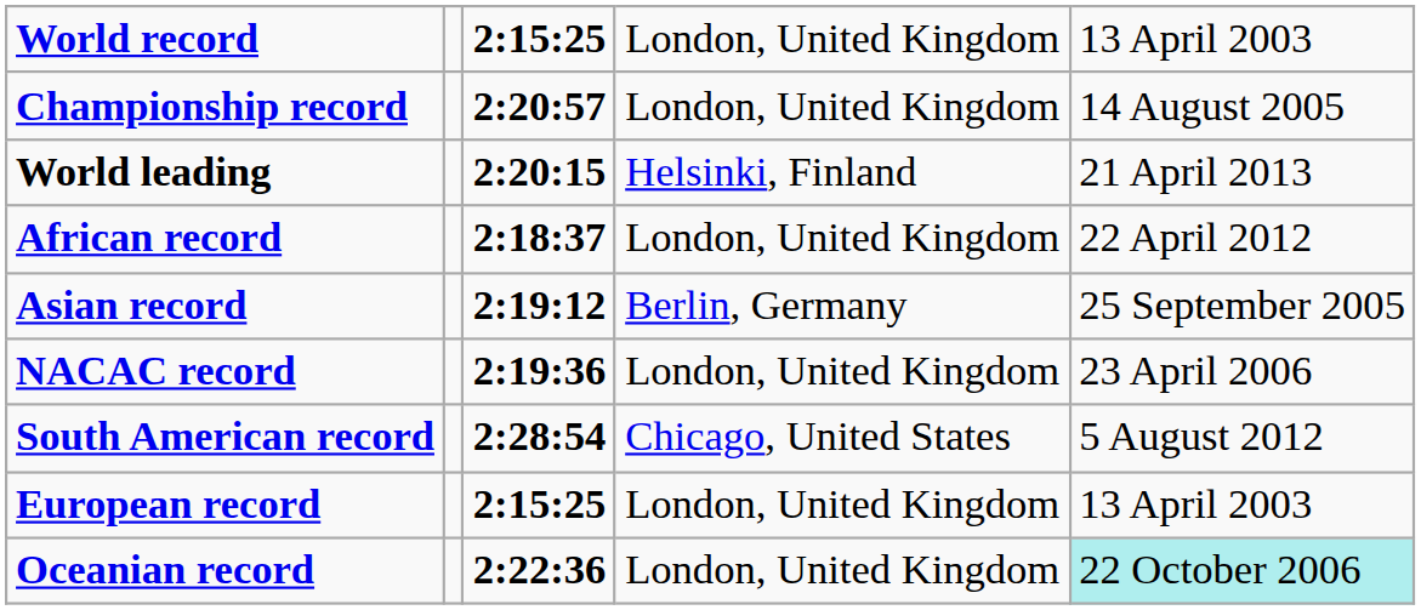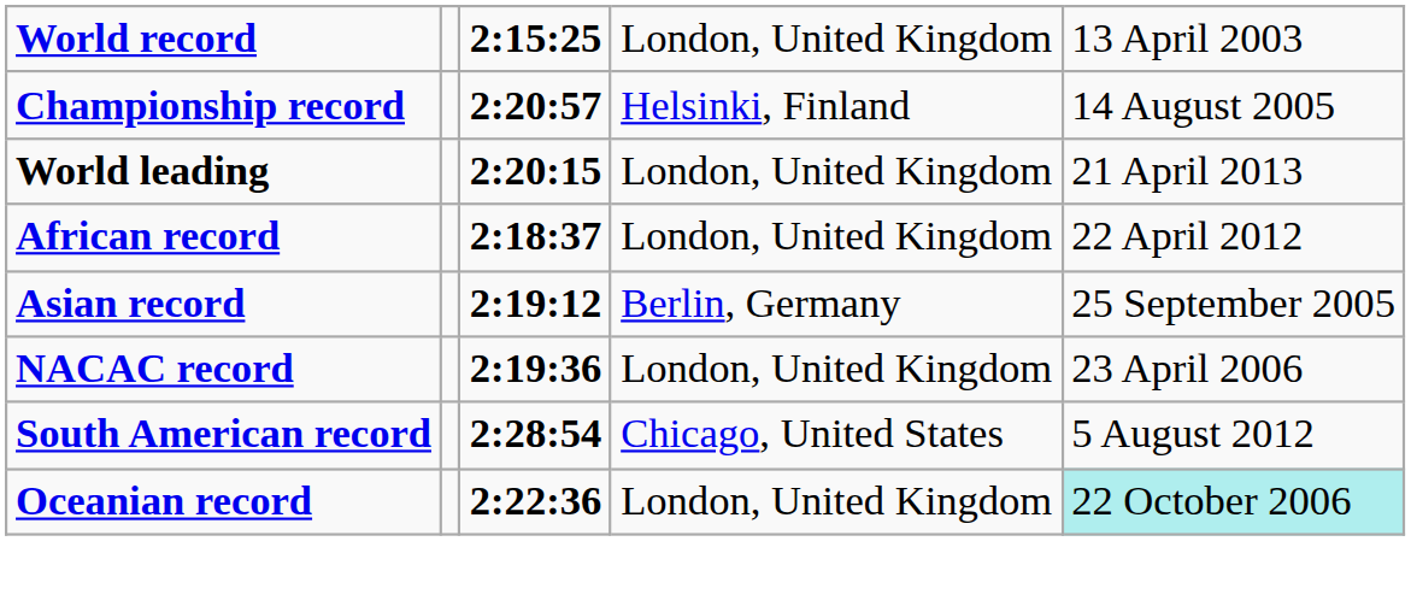Championship record | column 4: London, United Kingdom -> Helsinki, Finland
World leading | column 4: Helsinki, Finland -> London, United Kingdom
- row: European record | 2:15:25 | London, United Kingdom | 13 April 2003
